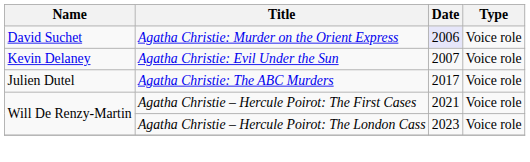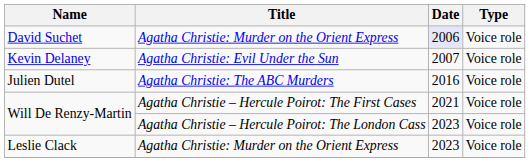Julien Dutel | Date: 2017 -> 2016
+ row: Leslie Clack | Agatha Christie: Murder on the Orient Express | 2023 | Voice role
